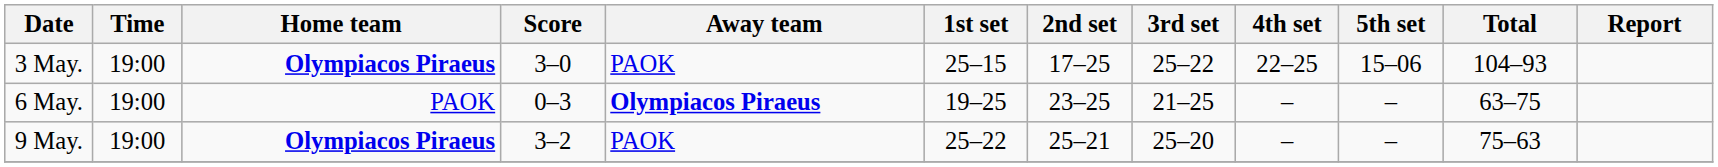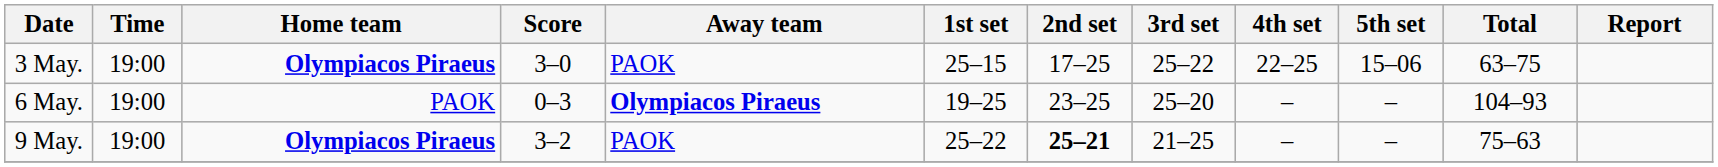3 May. | Total: 104–93 -> 63–75
6 May. | 3rd set: 21–25 -> 25–20
6 May. | Total: 63–75 -> 104–93
9 May. | 2nd set: normal -> bold
9 May. | 3rd set: 25–20 -> 21–25
